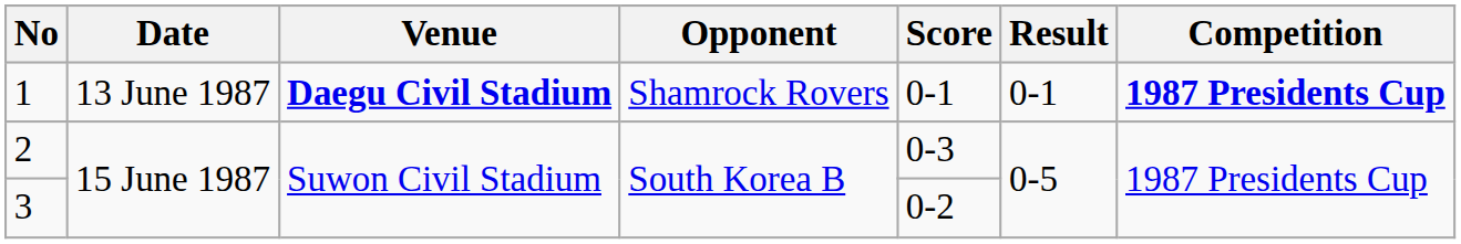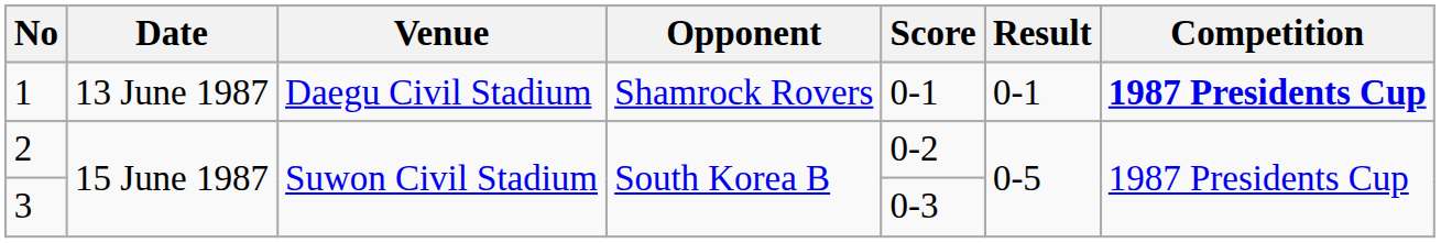1 | Venue: bold -> normal
2 | Score: 0-3 -> 0-2
3 | Score: 0-2 -> 0-3
